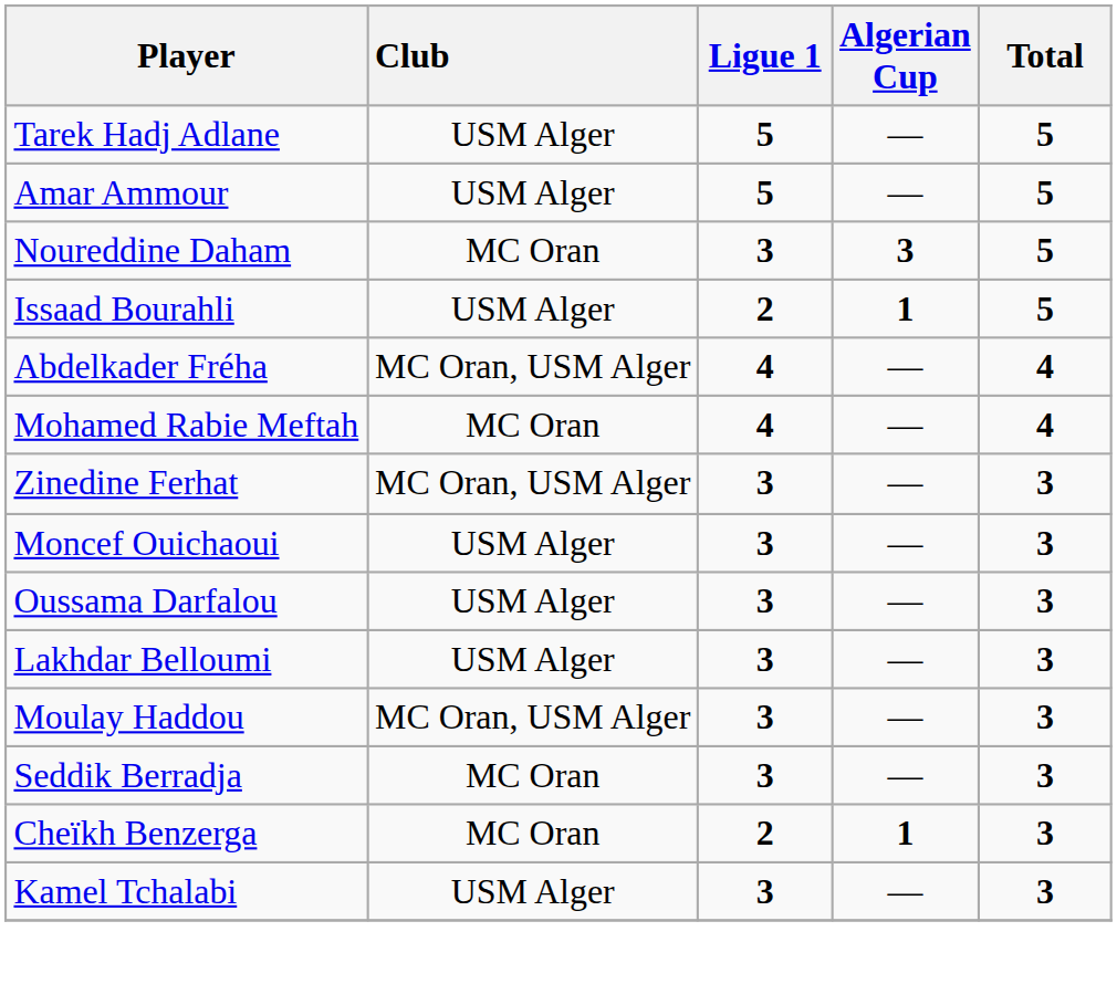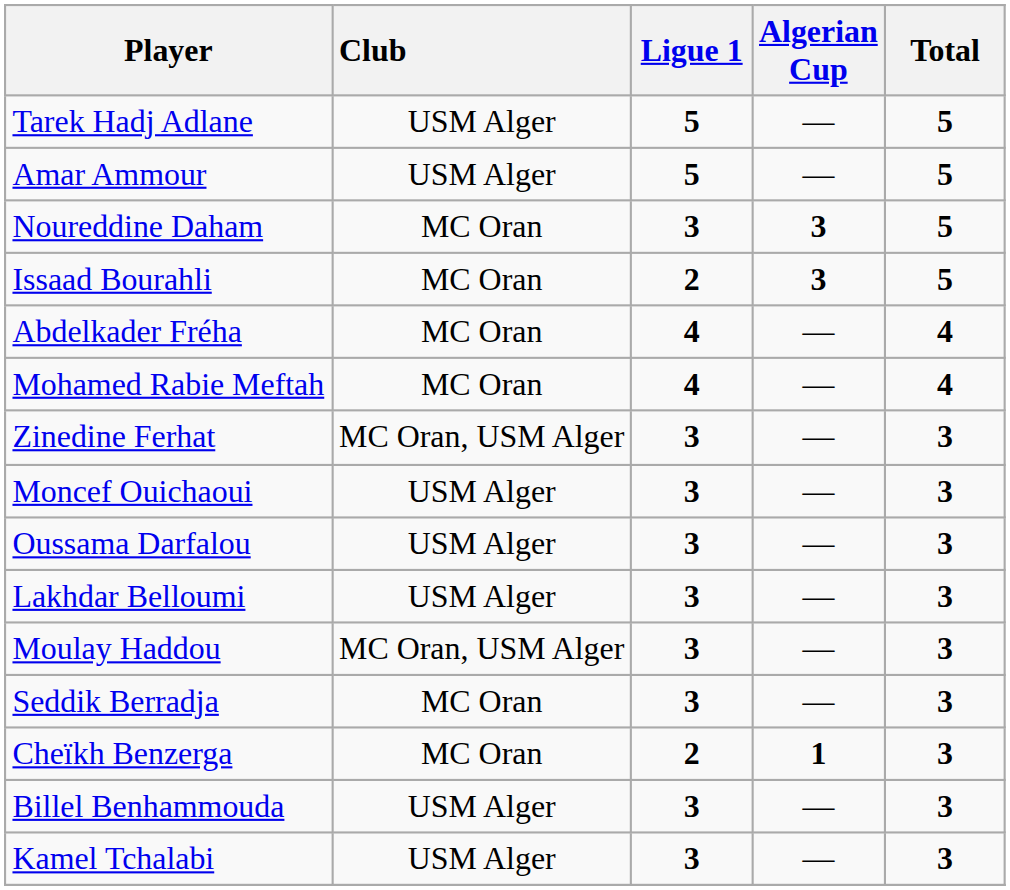Issaad Bourahli | Club: USM Alger -> MC Oran
Issaad Bourahli | Algerian Cup: 1 -> 3
Abdelkader Fréha | Club: MC Oran, USM Alger -> MC Oran
+ row: Billel Benhammouda | USM Alger | 3 | — | 3
